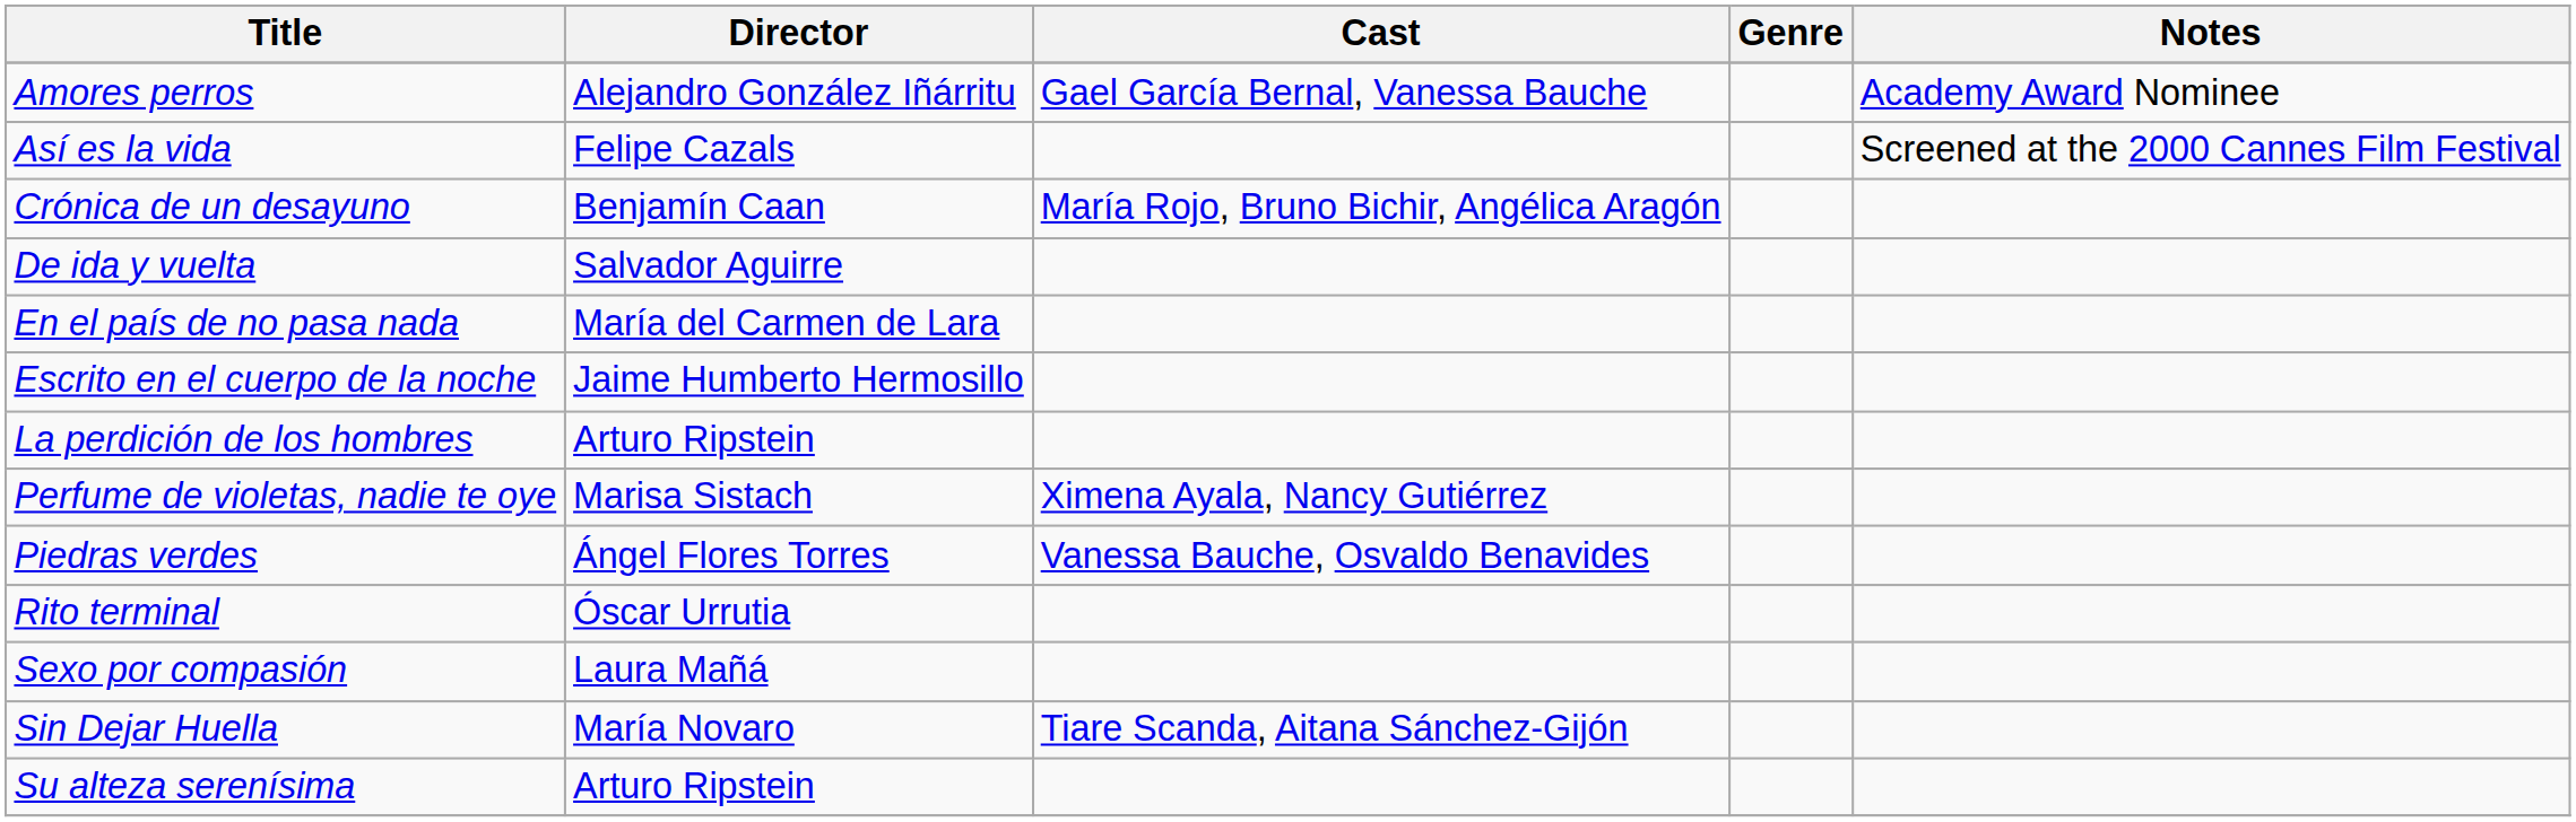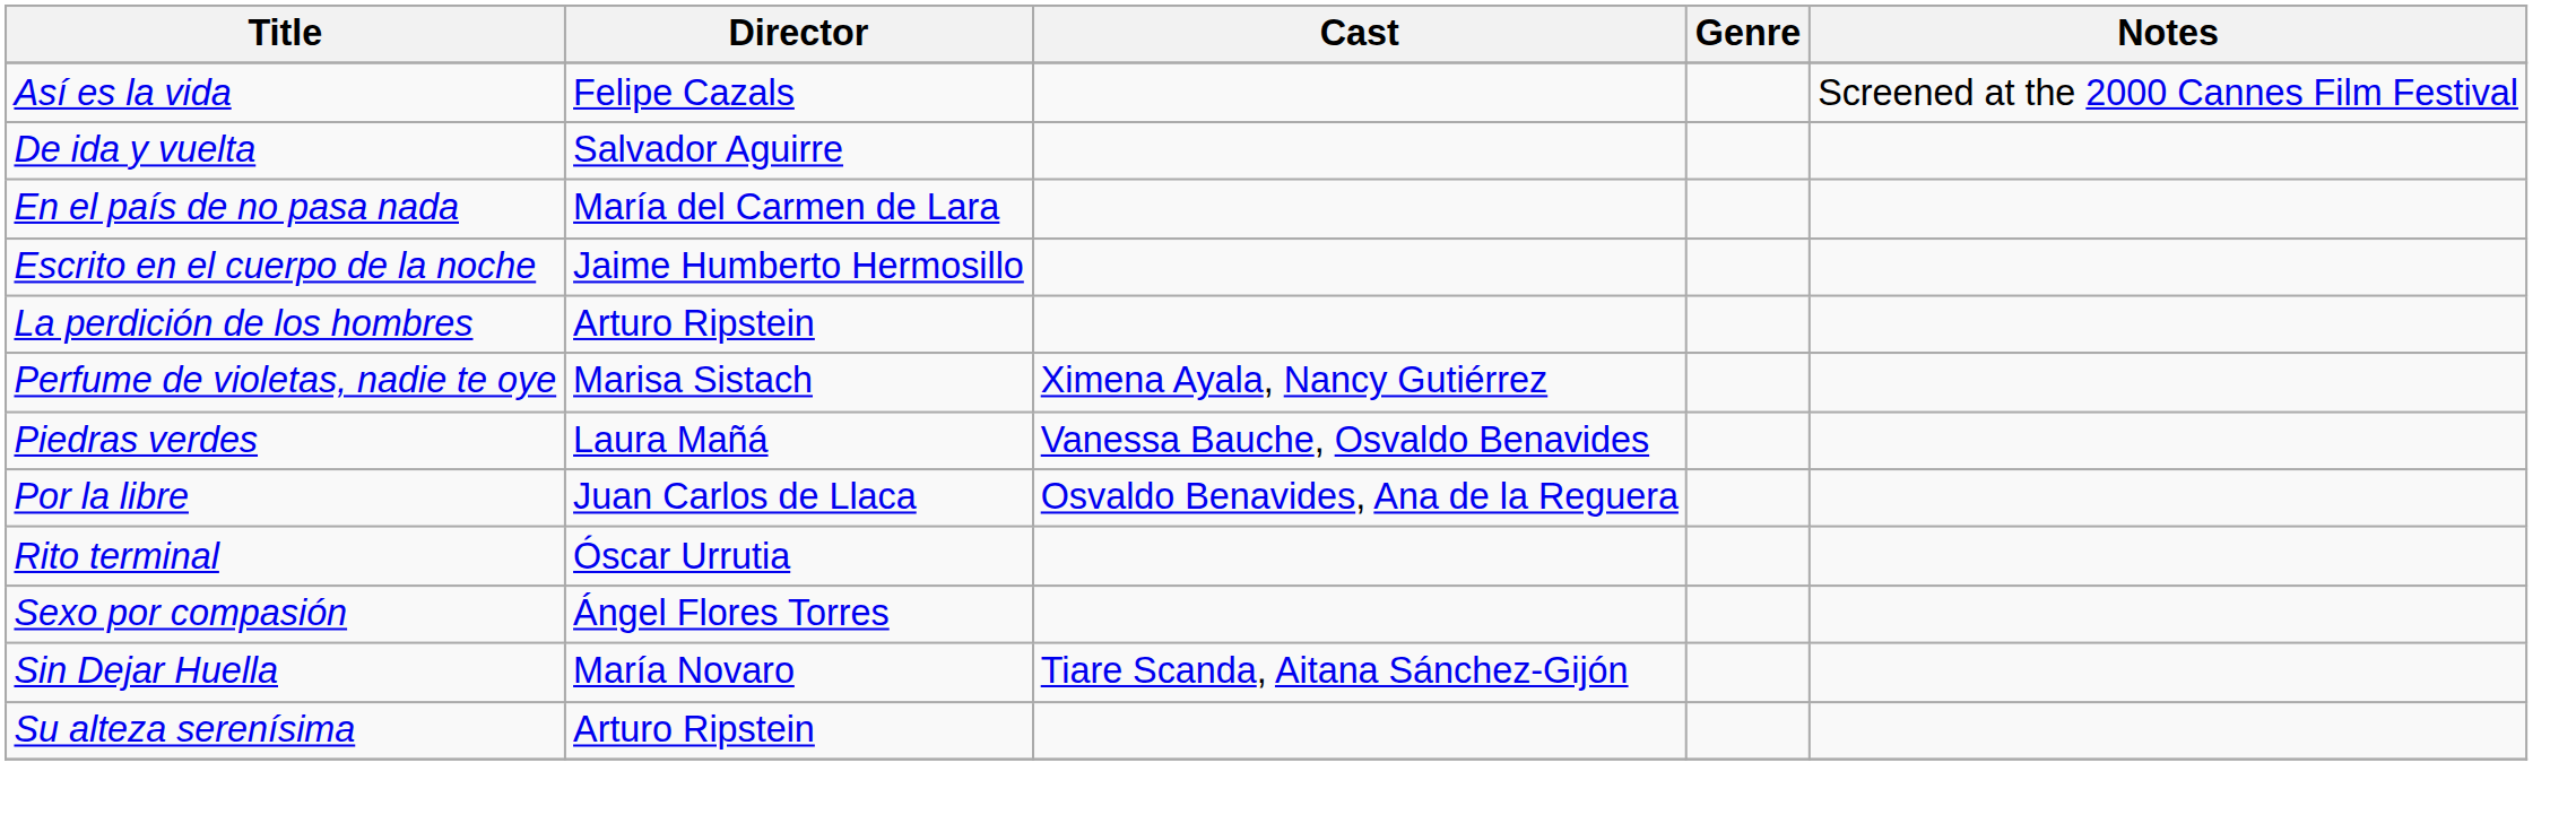- row: Amores perros | Alejandro González Iñárritu | Gael García Bernal, Vanessa Bauche | Academy Award Nominee
- row: Crónica de un desayuno | Benjamín Caan | María Rojo, Bruno Bichir, Angélica Aragón
Piedras verdes | Director: Ángel Flores Torres -> Laura Mañá
+ row: Por la libre | Juan Carlos de Llaca | Osvaldo Benavides, Ana de la Reguera
Sexo por compasión | Director: Laura Mañá -> Ángel Flores Torres
